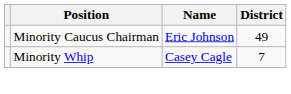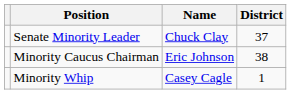+ row: Senate Minority Leader | Chuck Clay | 37
Minority Caucus Chairman | District: 49 -> 38
Minority Whip | District: 7 -> 1
